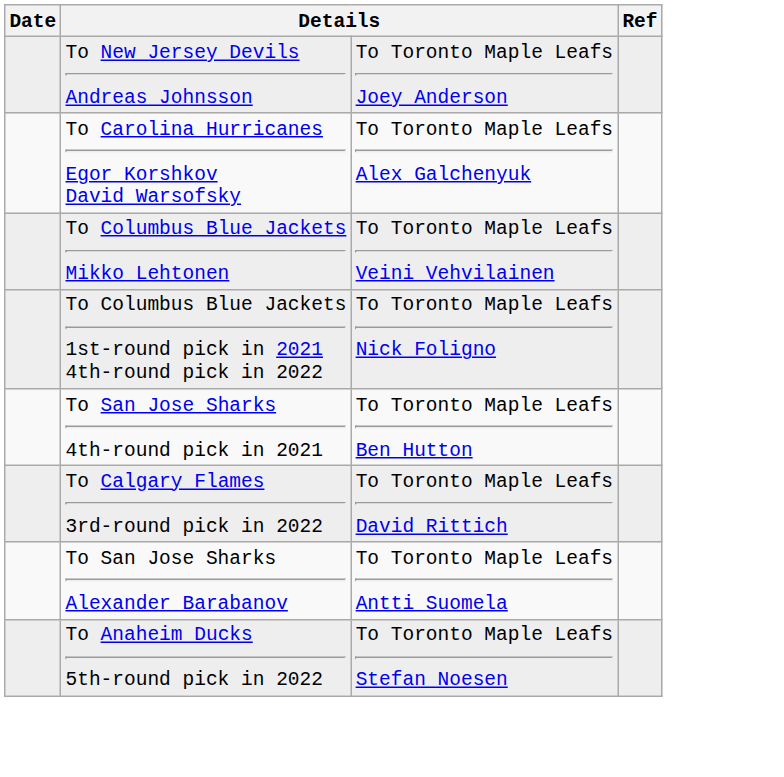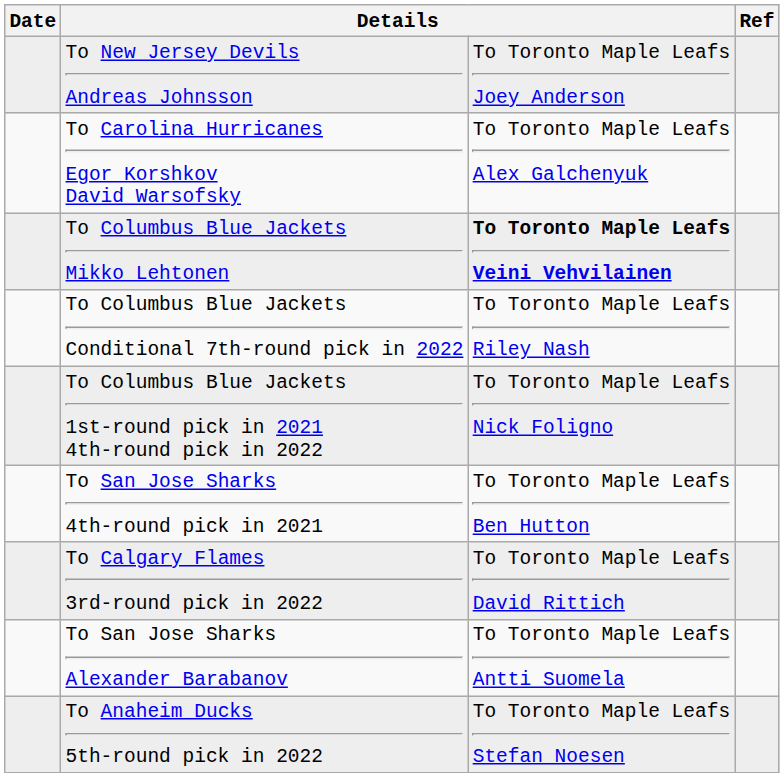To Columbus Blue Jackets Mikko Lehtonen | column 3: normal -> bold
+ row: To Columbus Blue Jackets Conditional 7th-round pick in 2022 | To Toronto Maple Leafs Riley Nash
